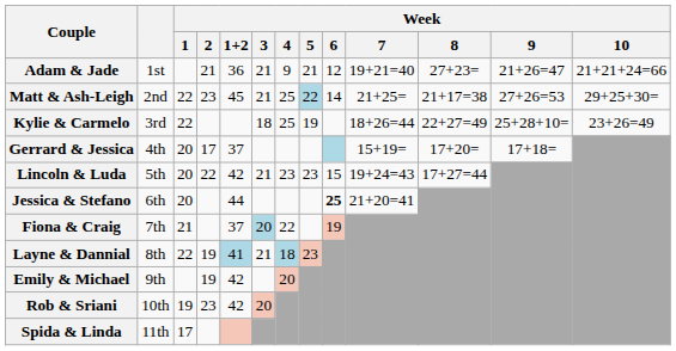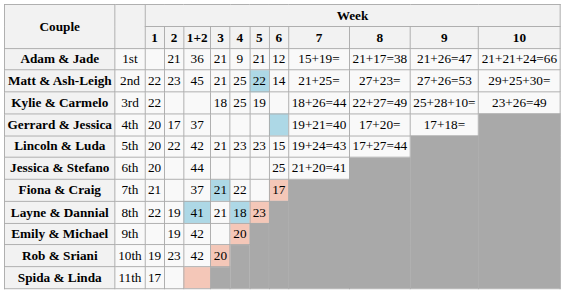Adam & Jade | Week / 7: 19+21=40 -> 15+19=
Adam & Jade | Week / 8: 27+23= -> 21+17=38
Matt & Ash-Leigh | Week / 8: 21+17=38 -> 27+23=
Gerrard & Jessica | Week / 7: 15+19= -> 19+21=40
Jessica & Stefano | Week / 6: bold -> normal
Fiona & Craig | Week / 3: 20 -> 21
Fiona & Craig | Week / 6: 19 -> 17
